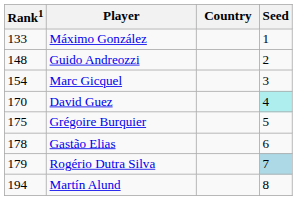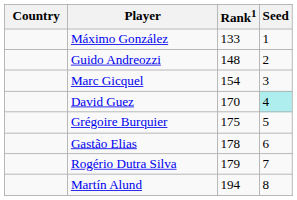columns swapped: Country <-> Rank1
Rogério Dutra Silva | Seed: lightblue background -> no background
